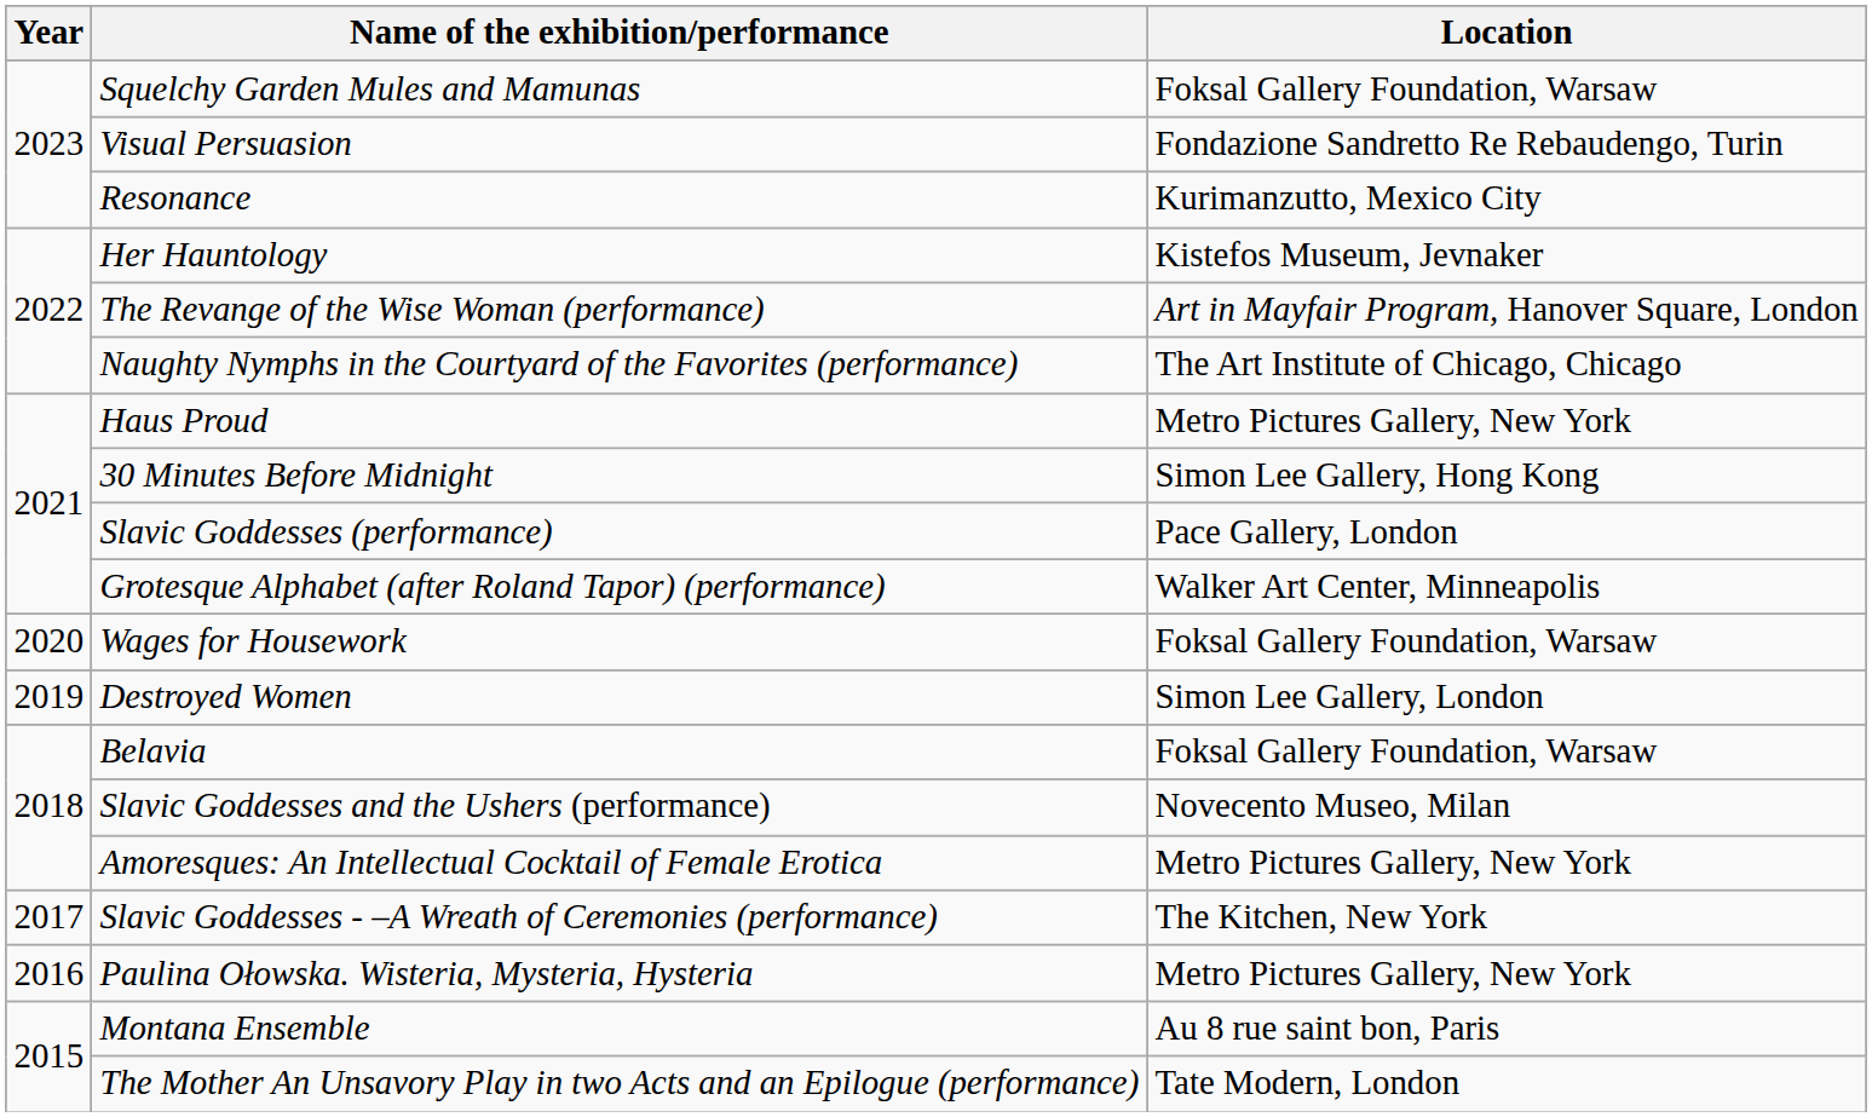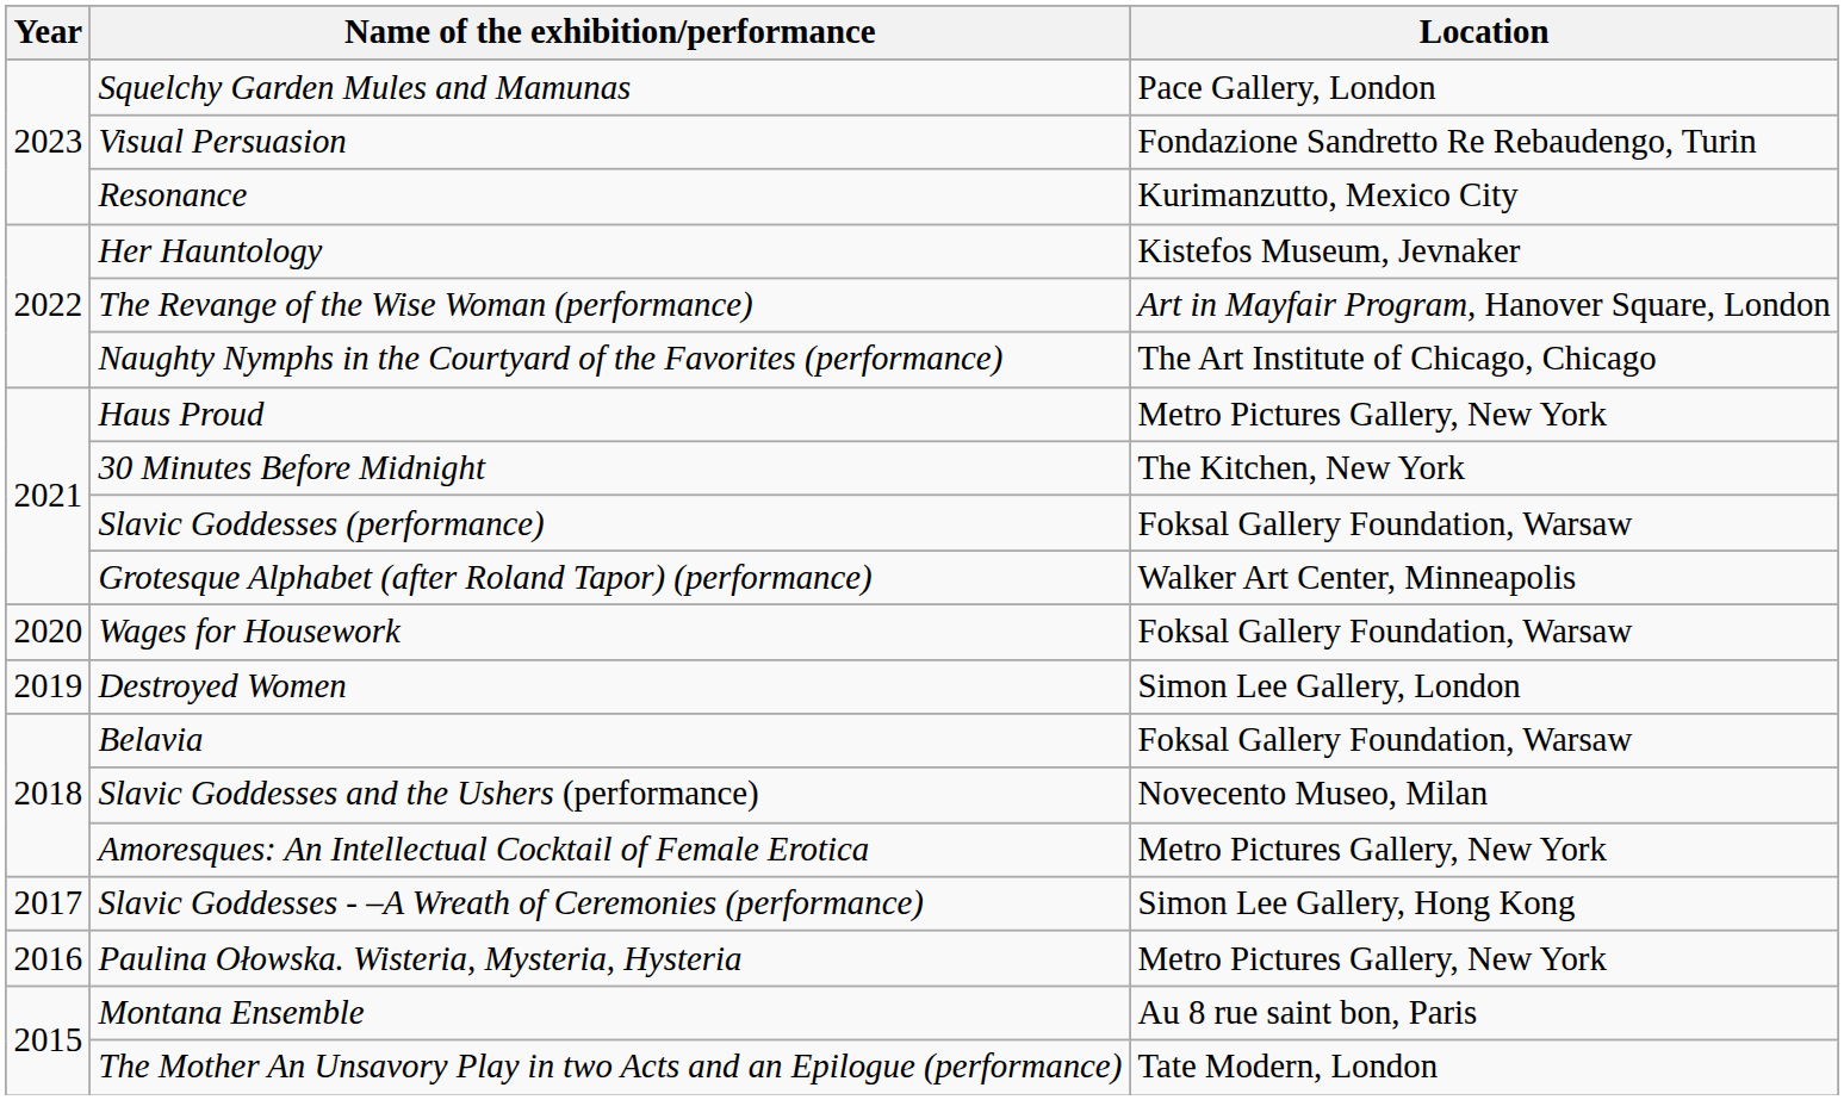Squelchy Garden Mules and Mamunas | Location: Foksal Gallery Foundation, Warsaw -> Pace Gallery, London
30 Minutes Before Midnight | Location: Simon Lee Gallery, Hong Kong -> The Kitchen, New York
Slavic Goddesses (performance) | Location: Pace Gallery, London -> Foksal Gallery Foundation, Warsaw
Slavic Goddesses - –A Wreath of Ceremonies (performance) | Location: The Kitchen, New York -> Simon Lee Gallery, Hong Kong
